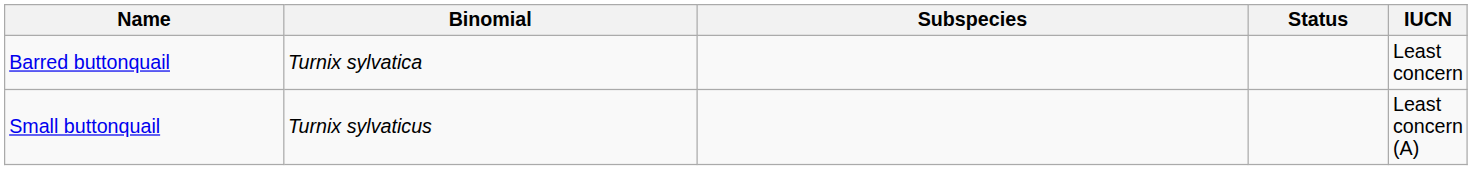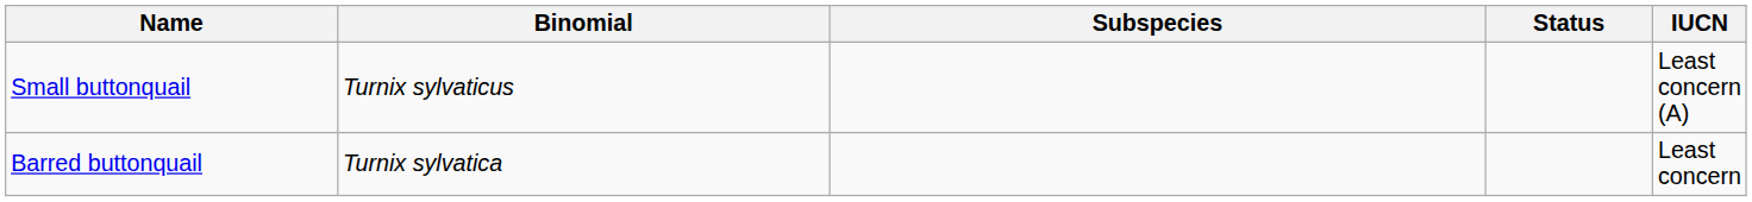rows swapped: Small buttonquail <-> Barred buttonquail
